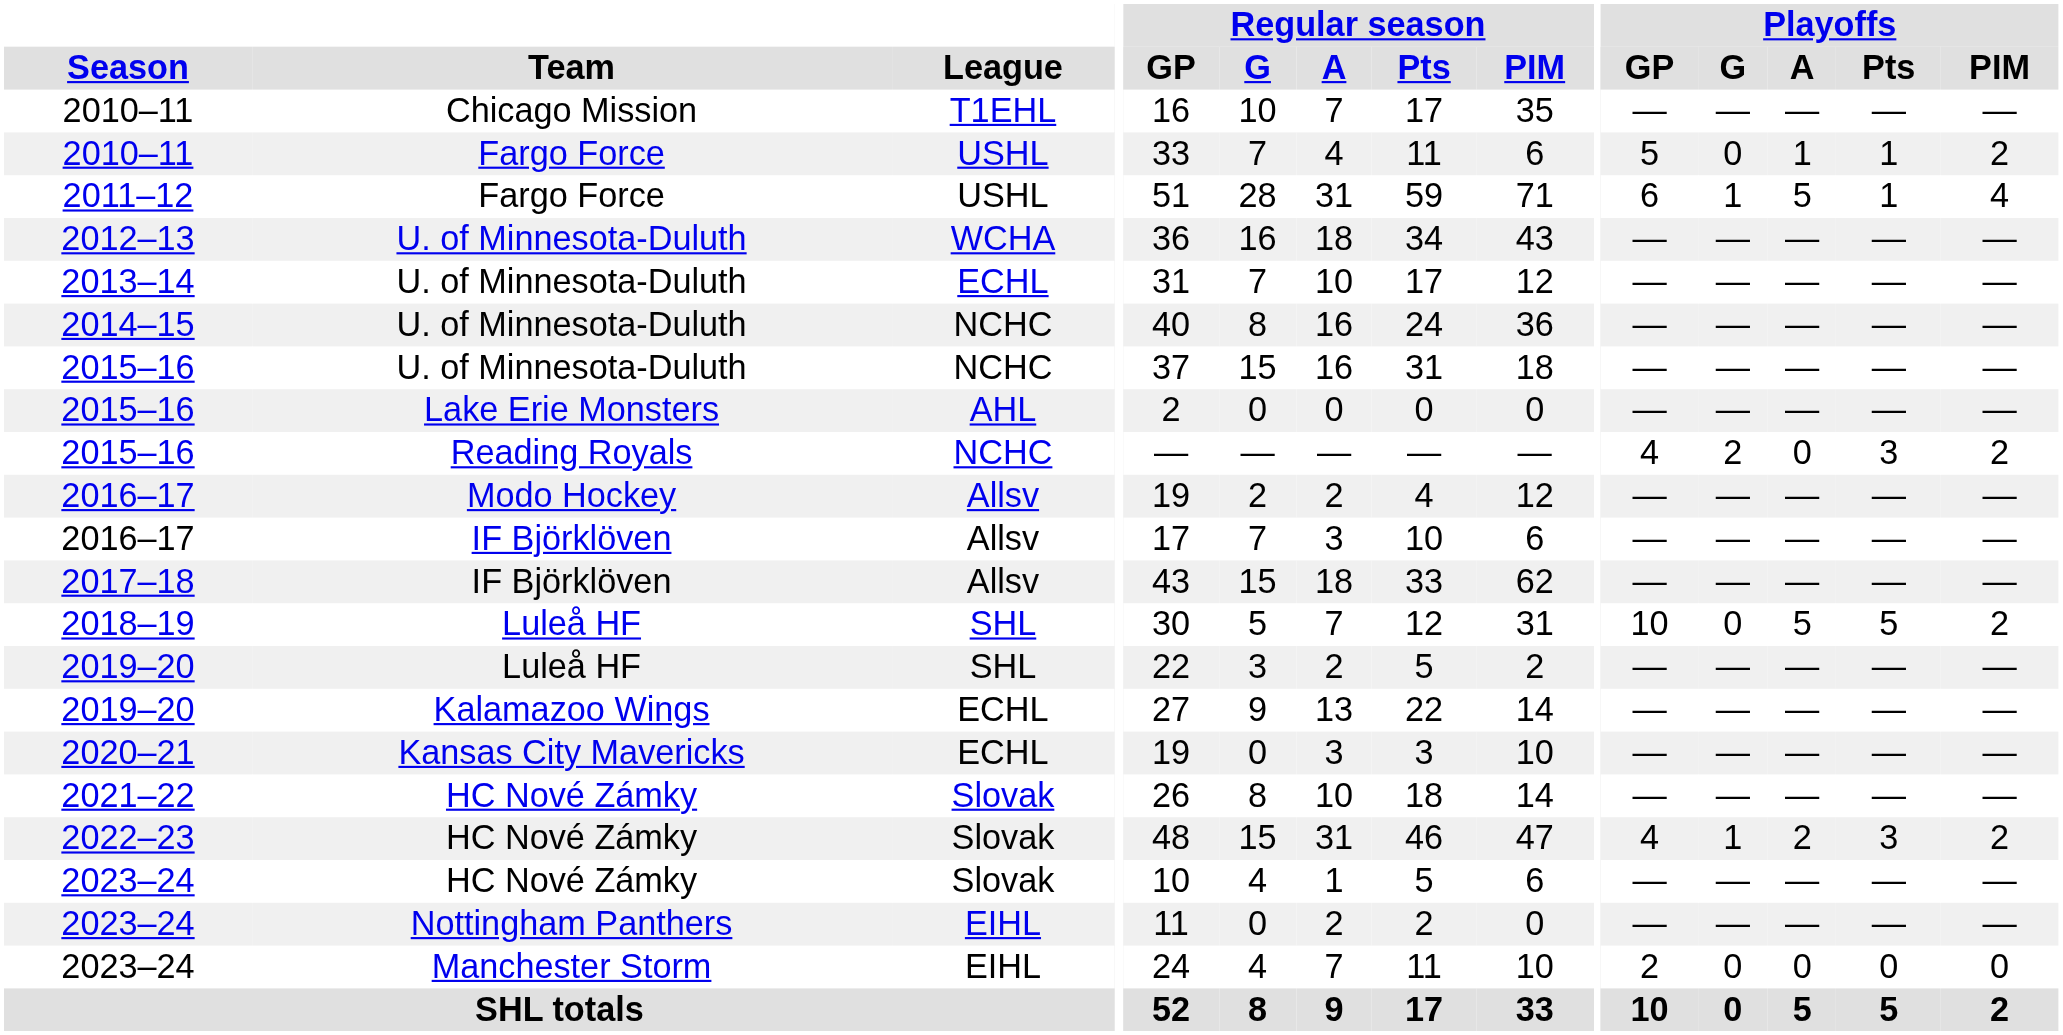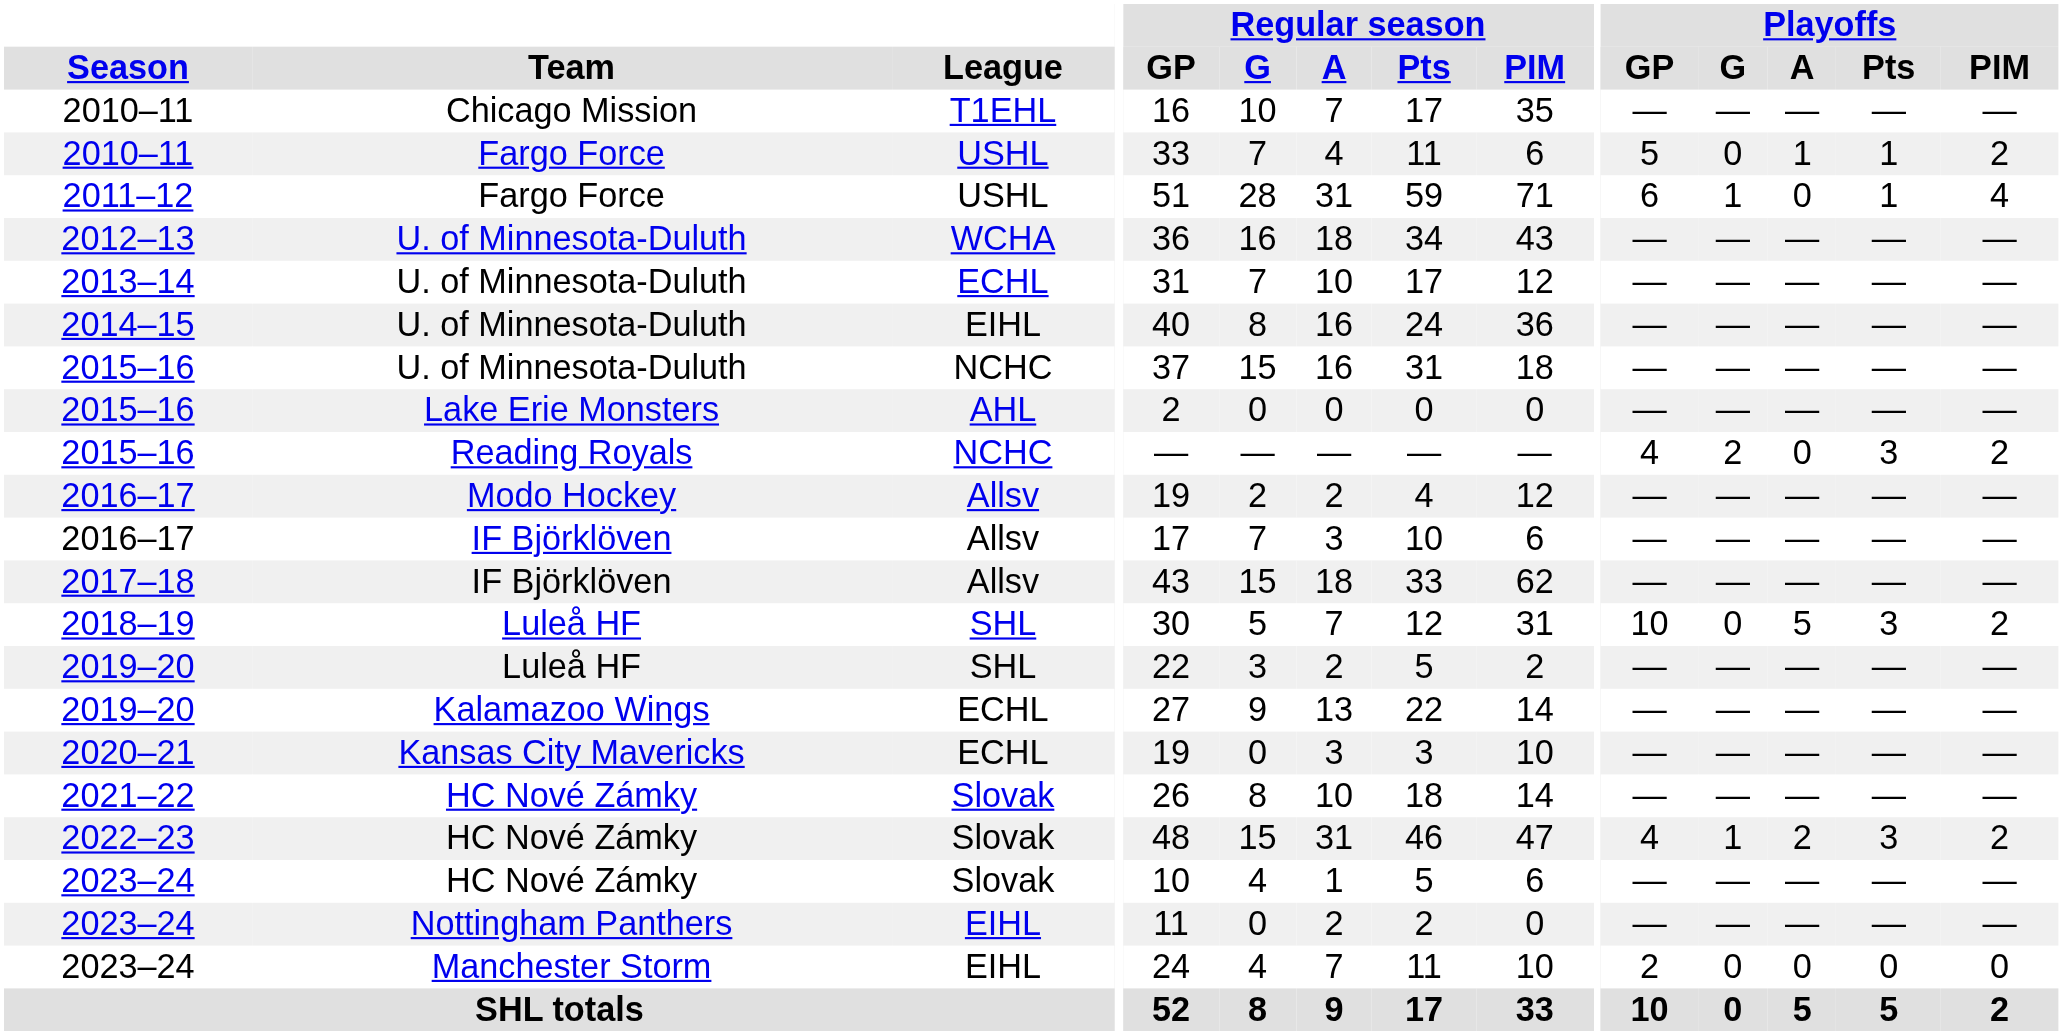2011–12 | Playoffs / A: 5 -> 0
2014–15 | League: NCHC -> EIHL
2018–19 | Playoffs / Pts: 5 -> 3
